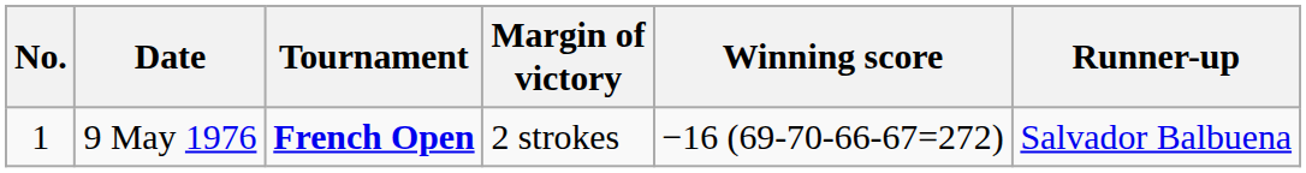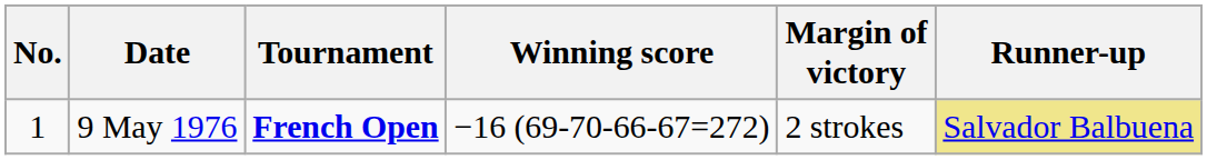columns swapped: Winning score <-> Margin of victory
9 May 1976 | Runner-up: no background -> khaki background
